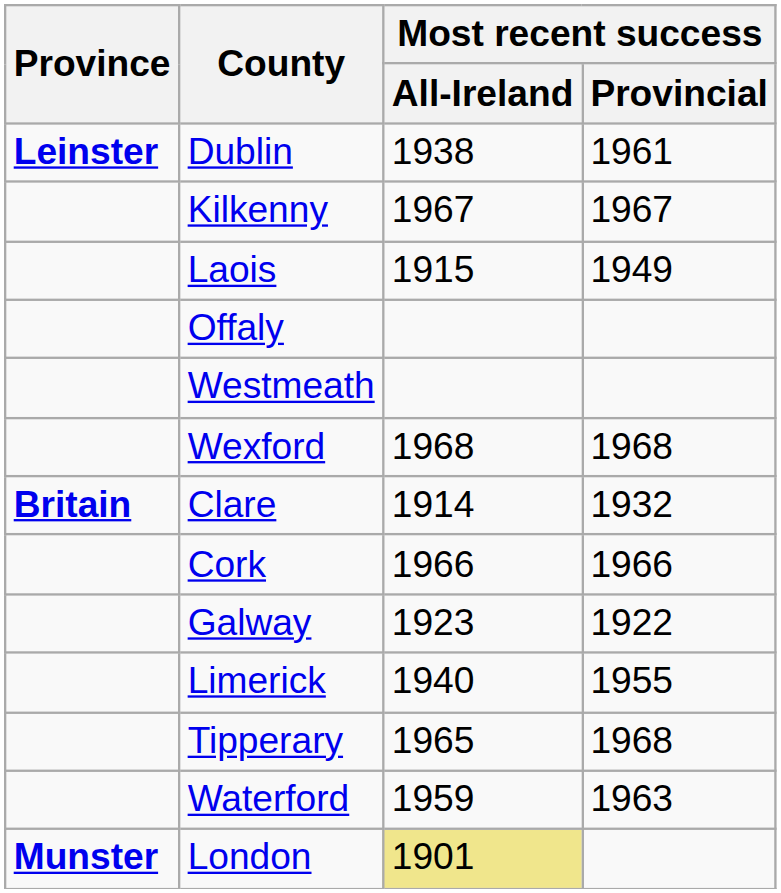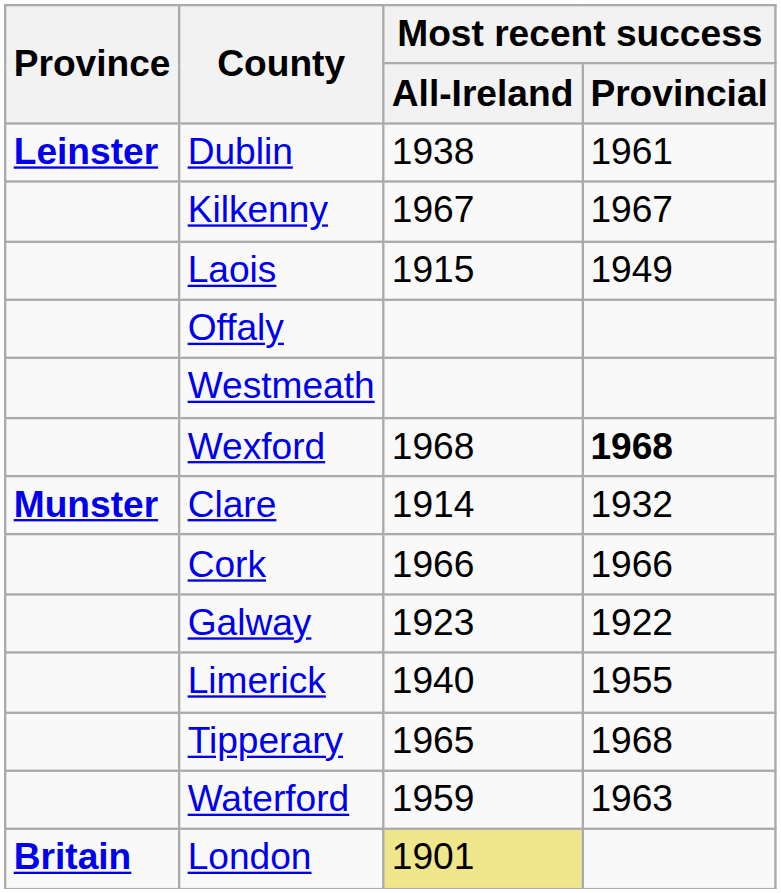Wexford | Most recent success / Provincial: normal -> bold
Clare | Province: Britain -> Munster
London | Province: Munster -> Britain
